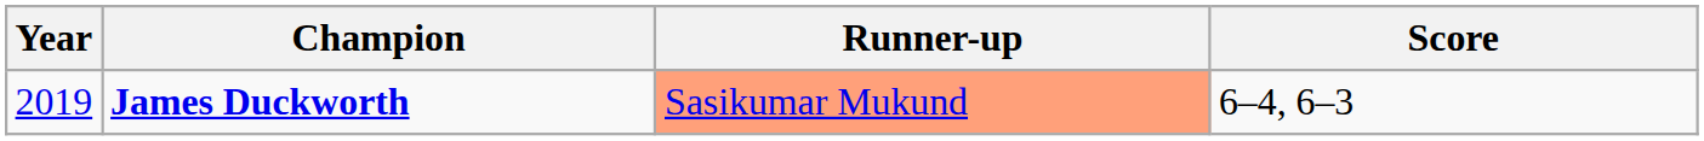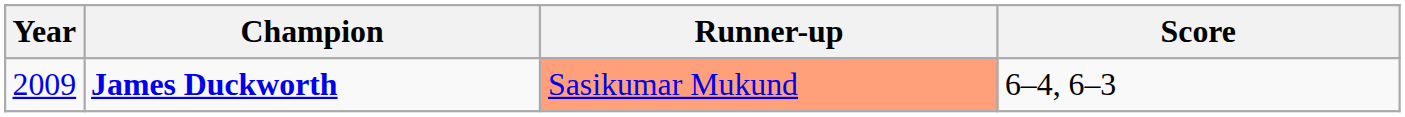James Duckworth | Year: 2019 -> 2009
